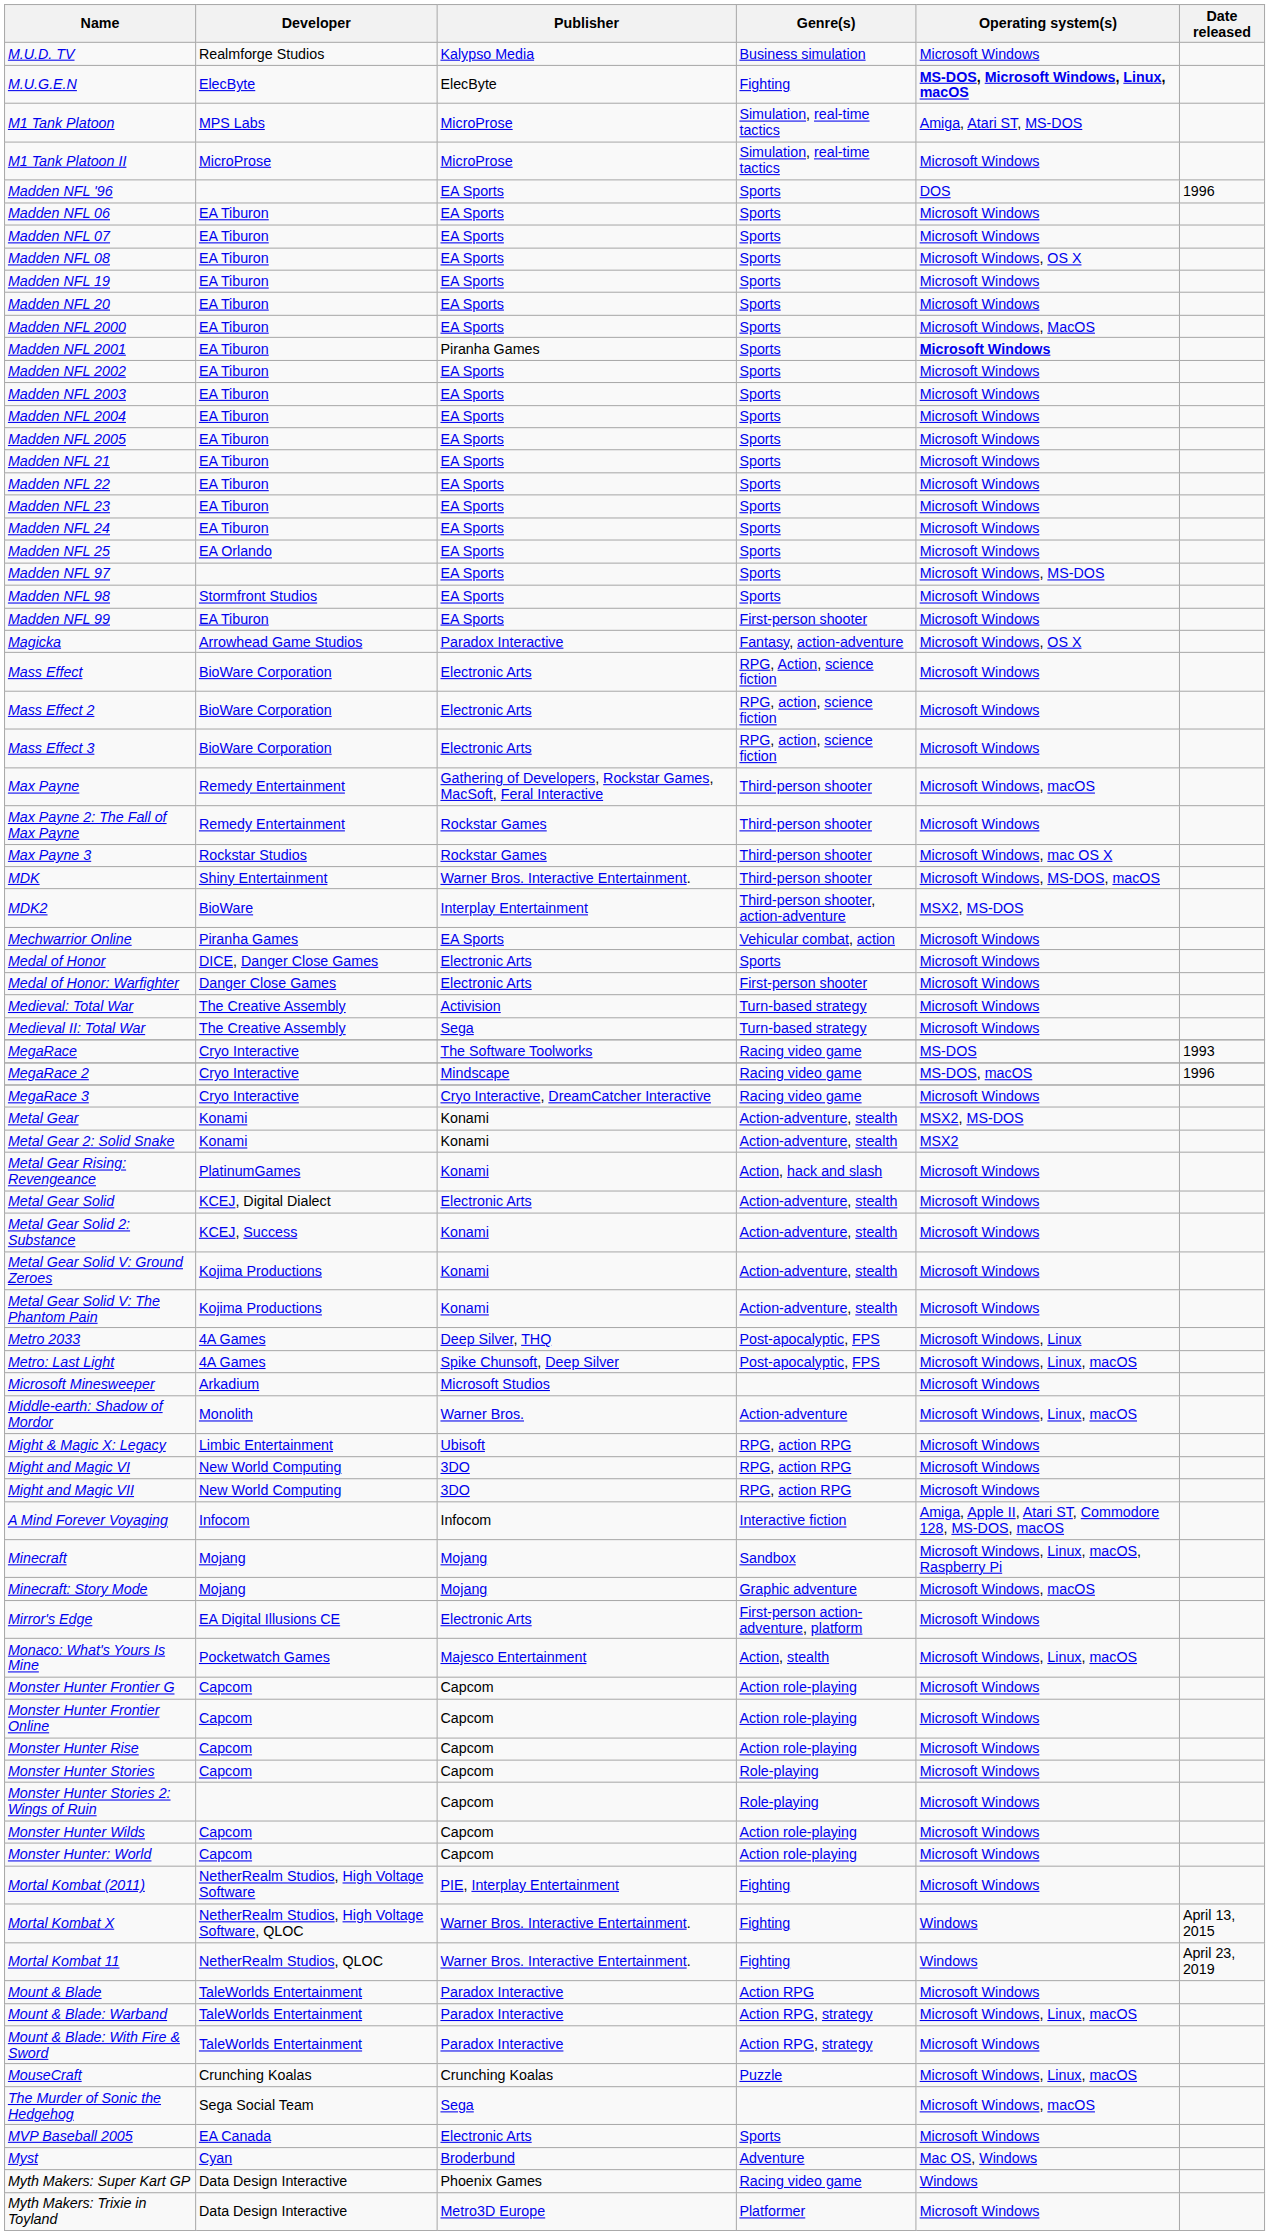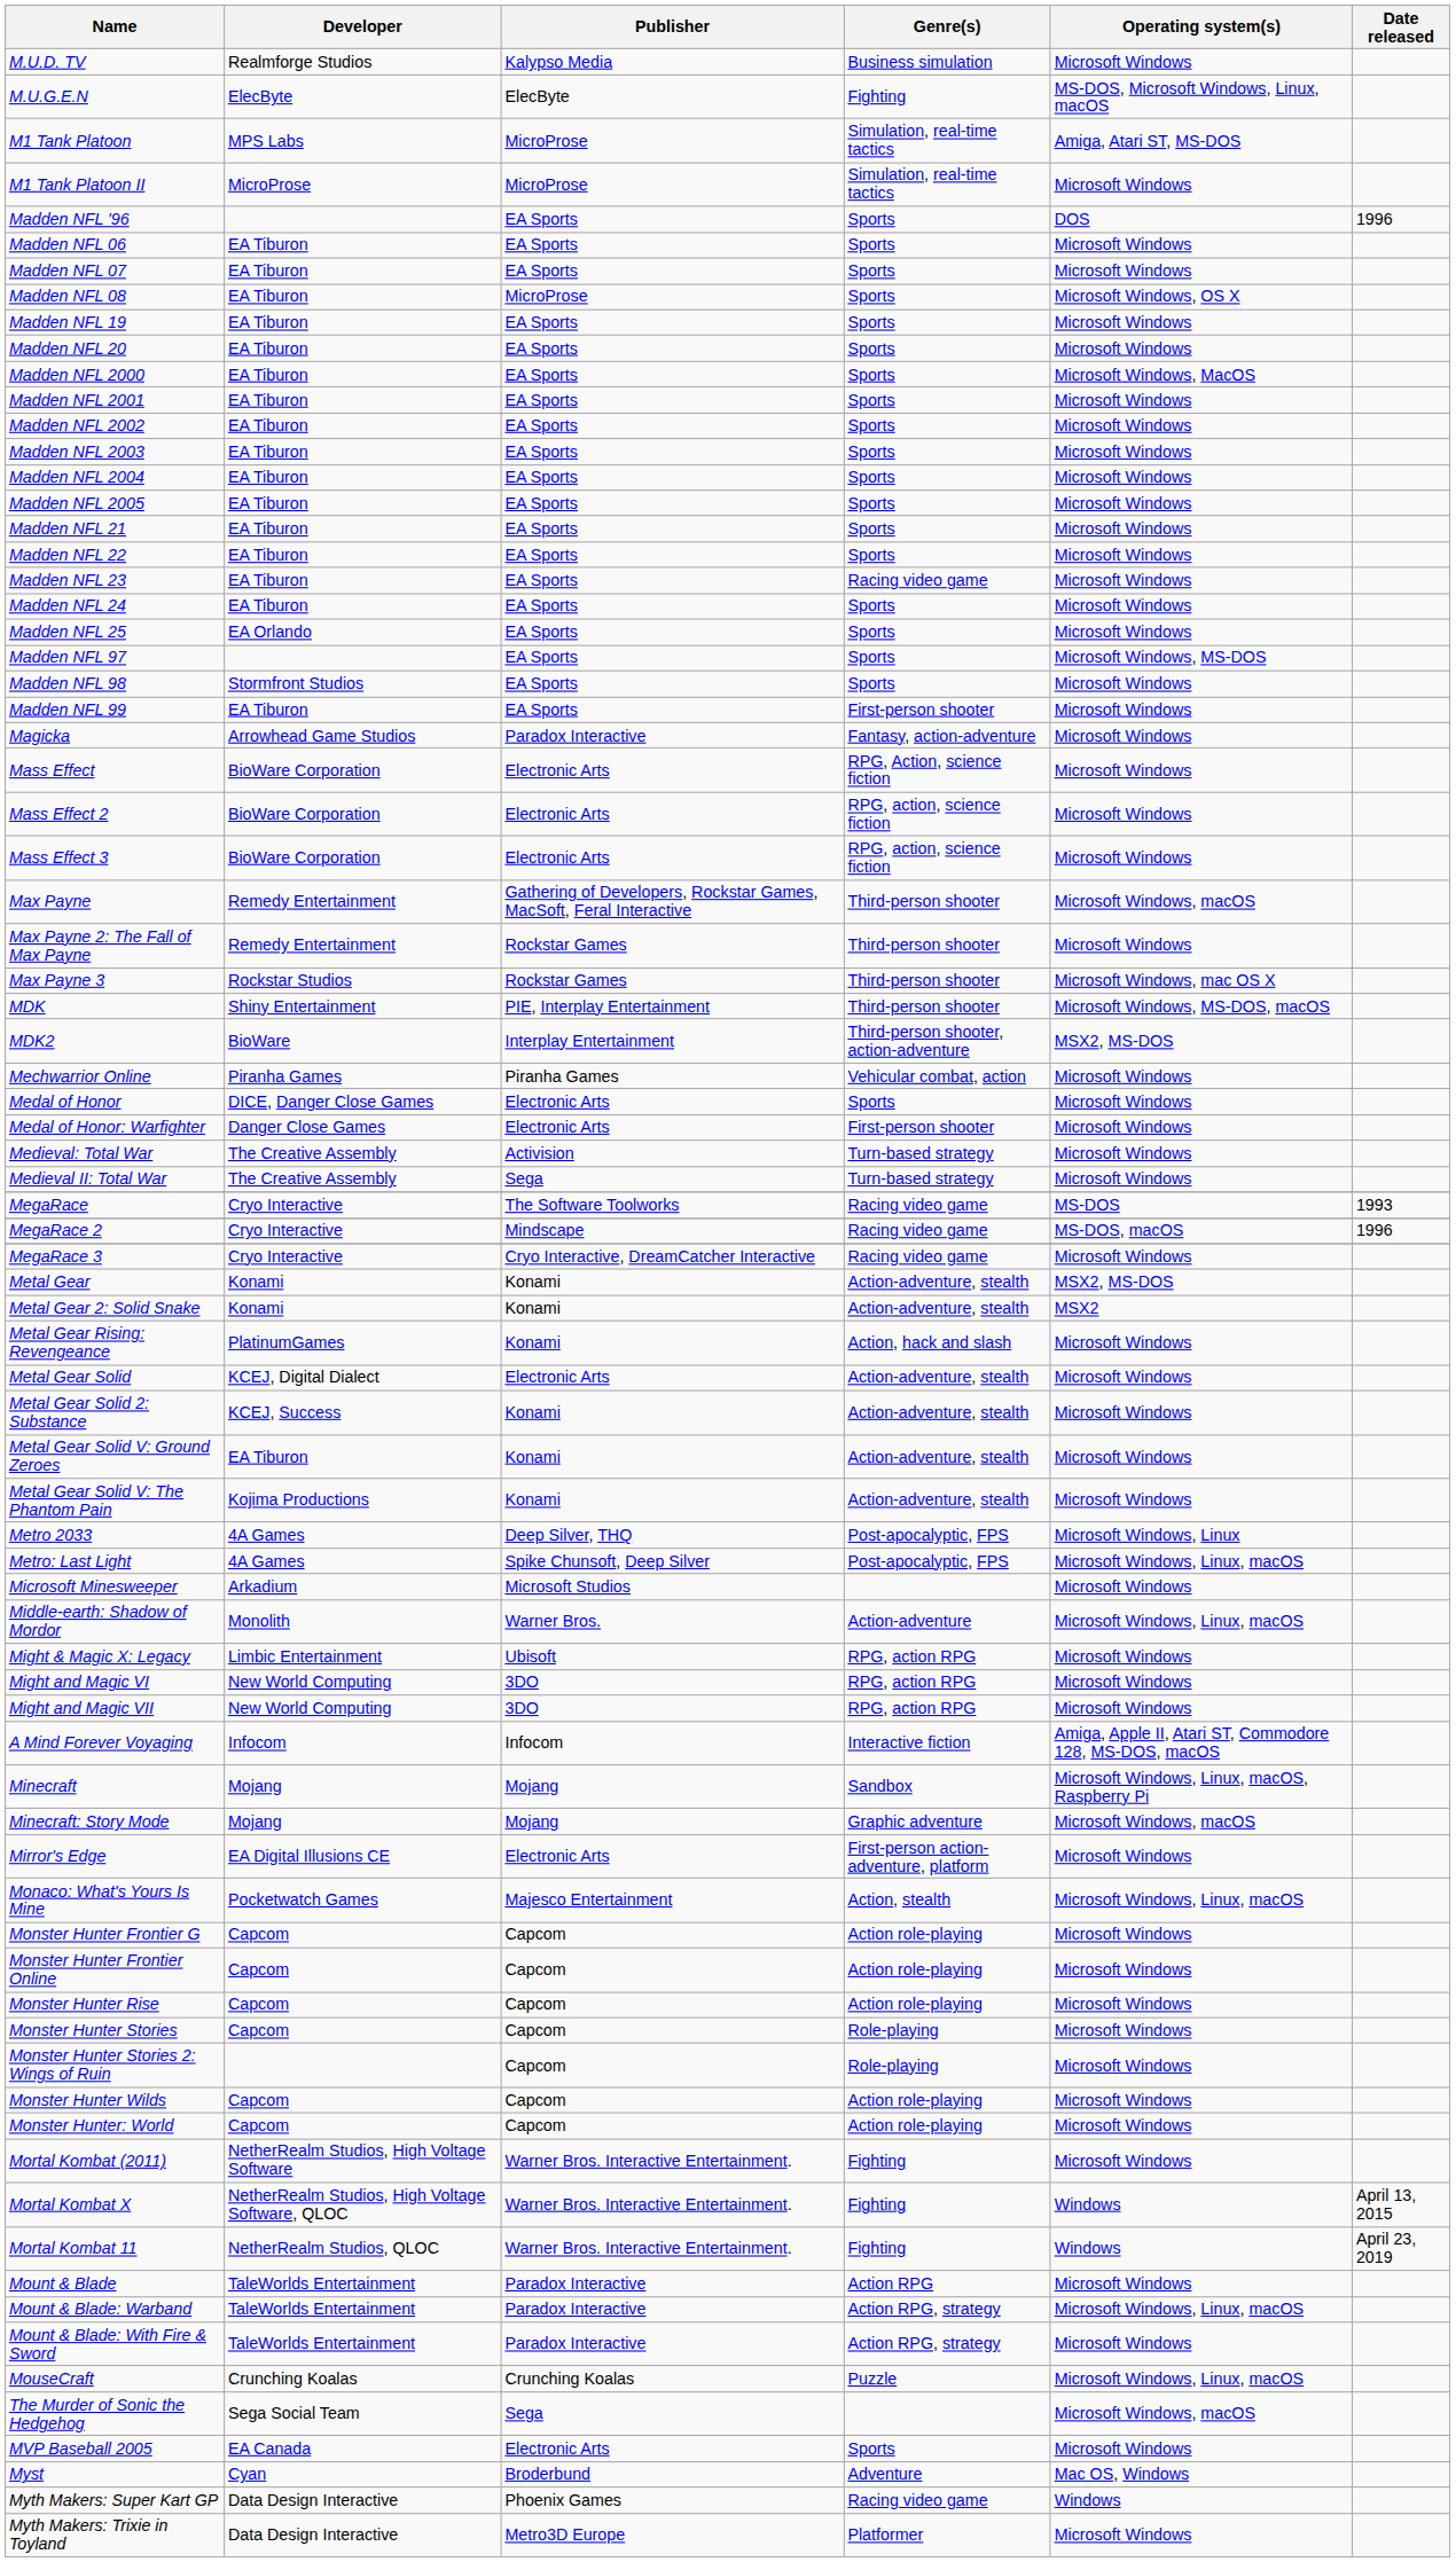M.U.G.E.N | Operating system(s): bold -> normal
Madden NFL 08 | Publisher: EA Sports -> MicroProse
Madden NFL 2001 | Publisher: Piranha Games -> EA Sports
Madden NFL 2001 | Operating system(s): bold -> normal
Madden NFL 23 | Genre(s): Sports -> Racing video game
Magicka | Operating system(s): Microsoft Windows, OS X -> Microsoft Windows
MDK | Publisher: Warner Bros. Interactive Entertainment. -> PIE, Interplay Entertainment
Mechwarrior Online | Publisher: EA Sports -> Piranha Games
Metal Gear Solid V: Ground Zeroes | Developer: Kojima Productions -> EA Tiburon
Mortal Kombat (2011) | Publisher: PIE, Interplay Entertainment -> Warner Bros. Interactive Entertainment.
